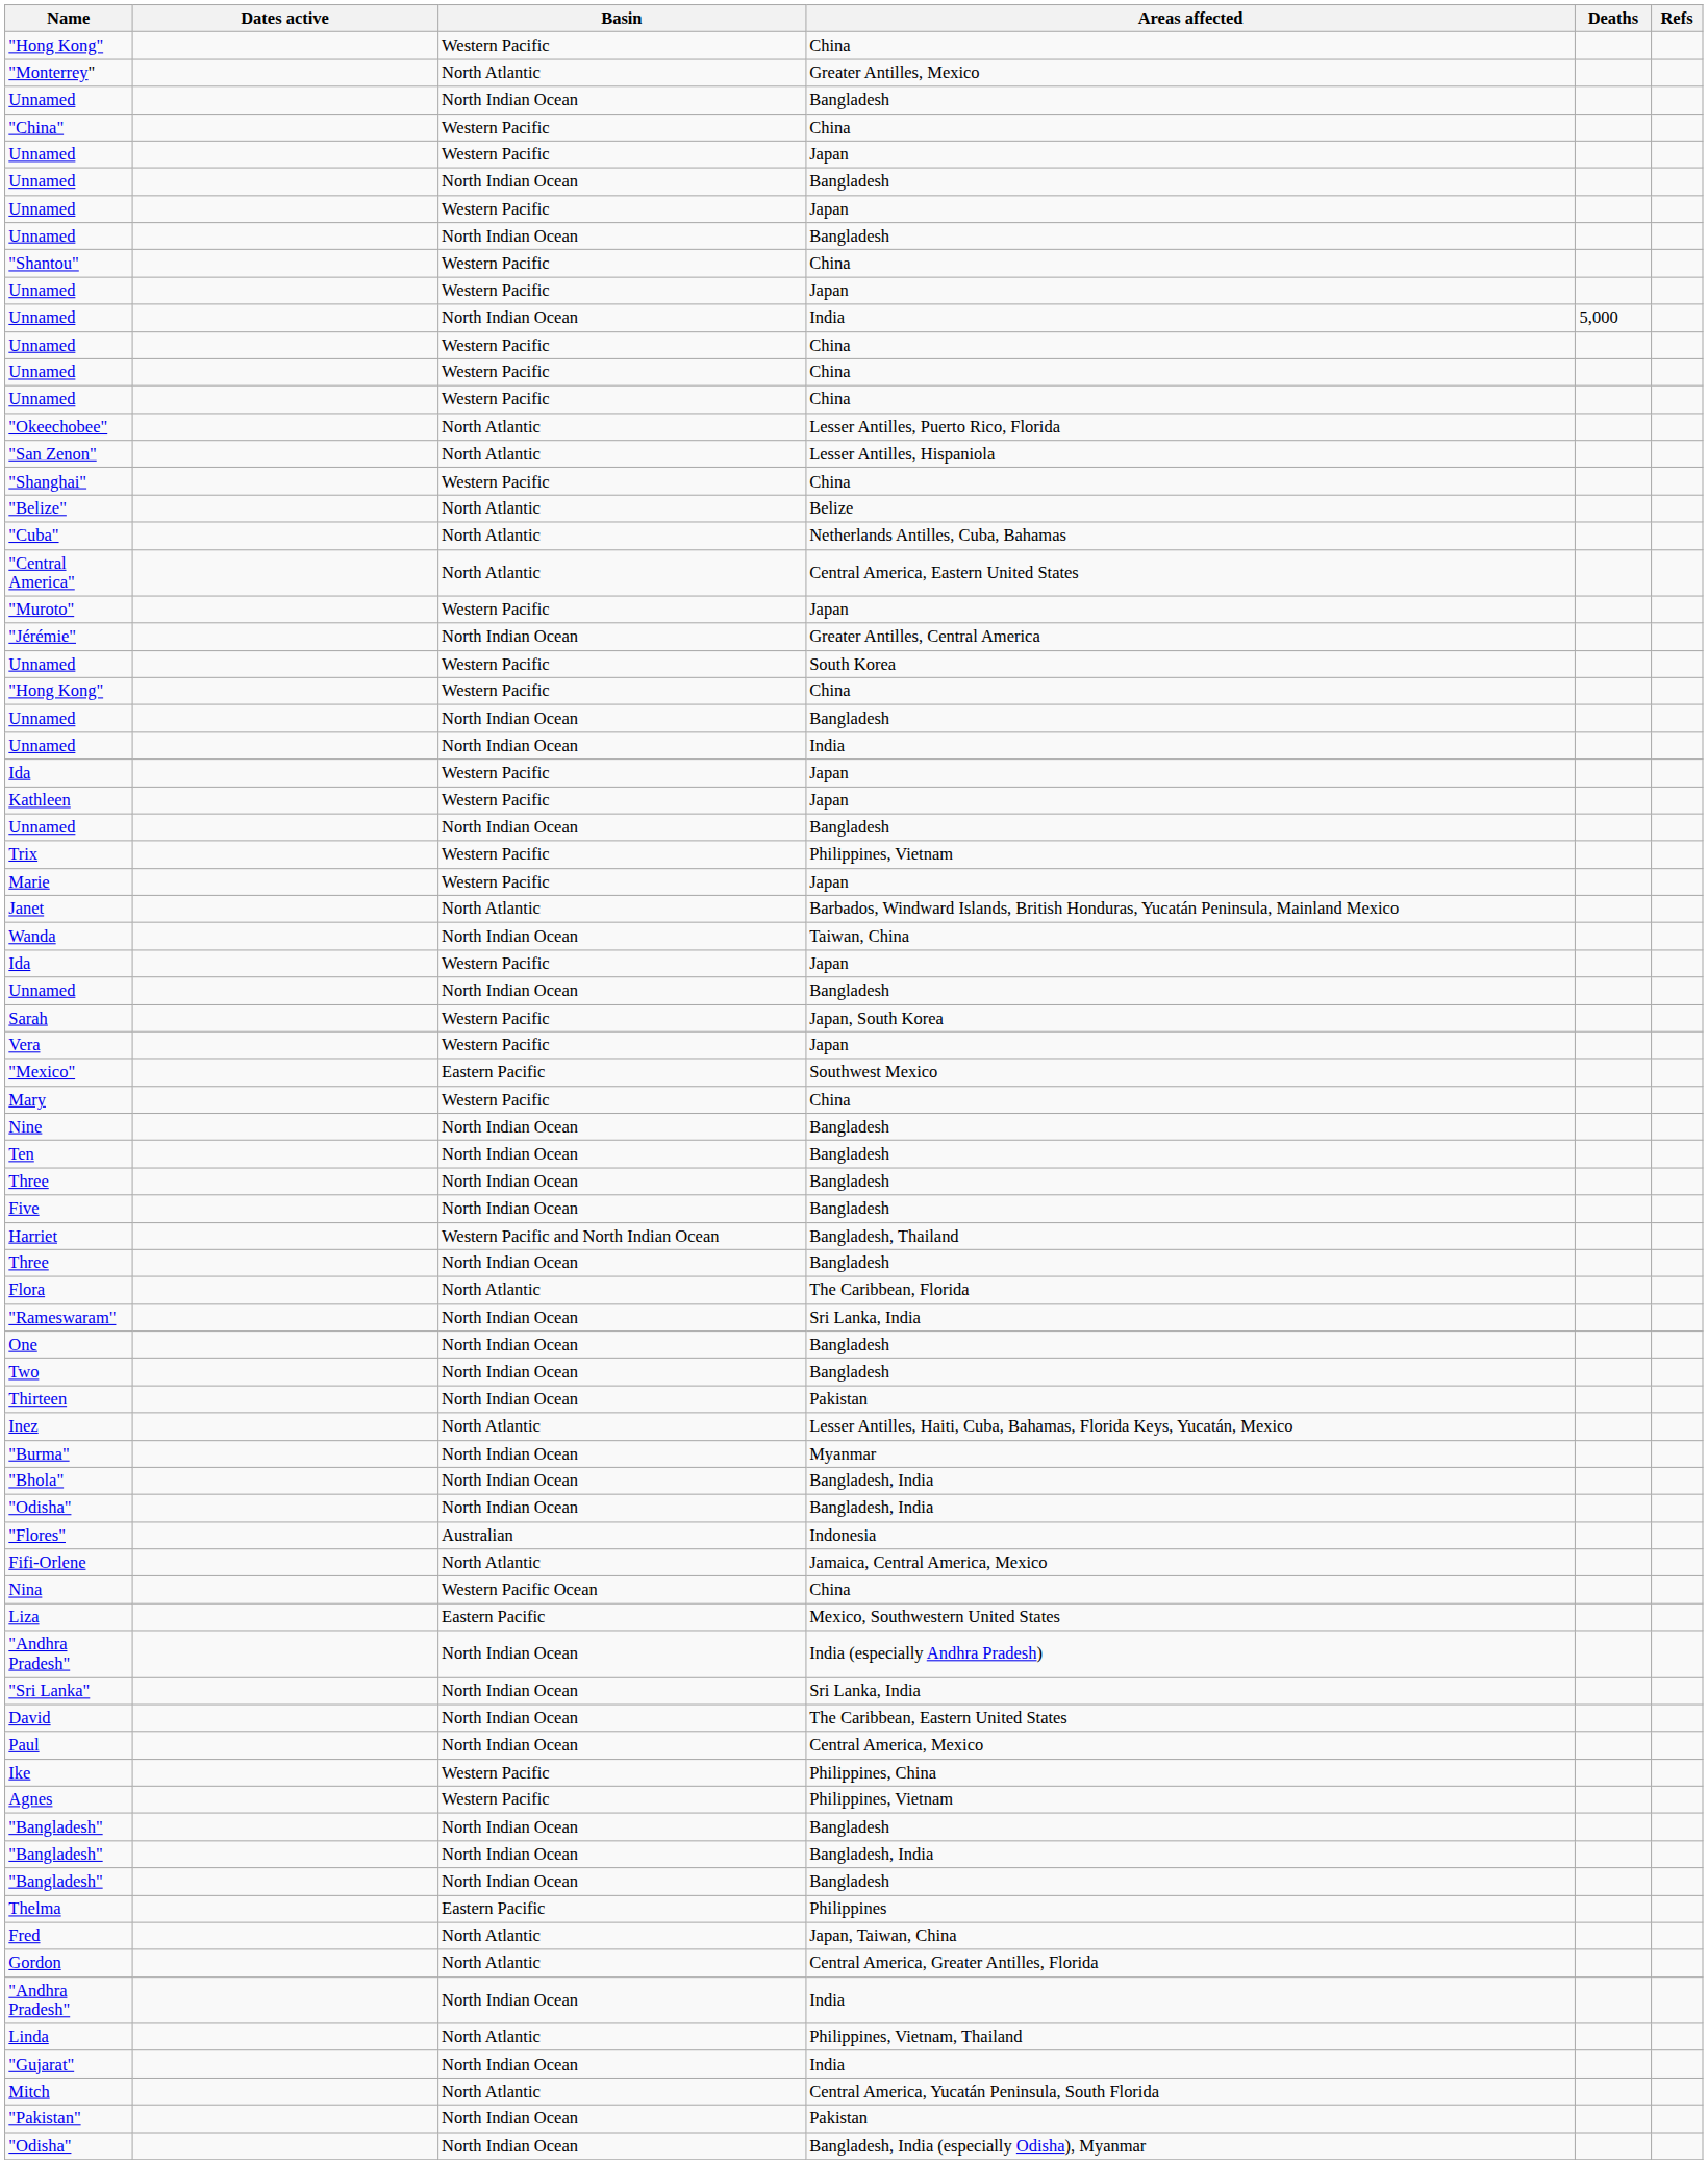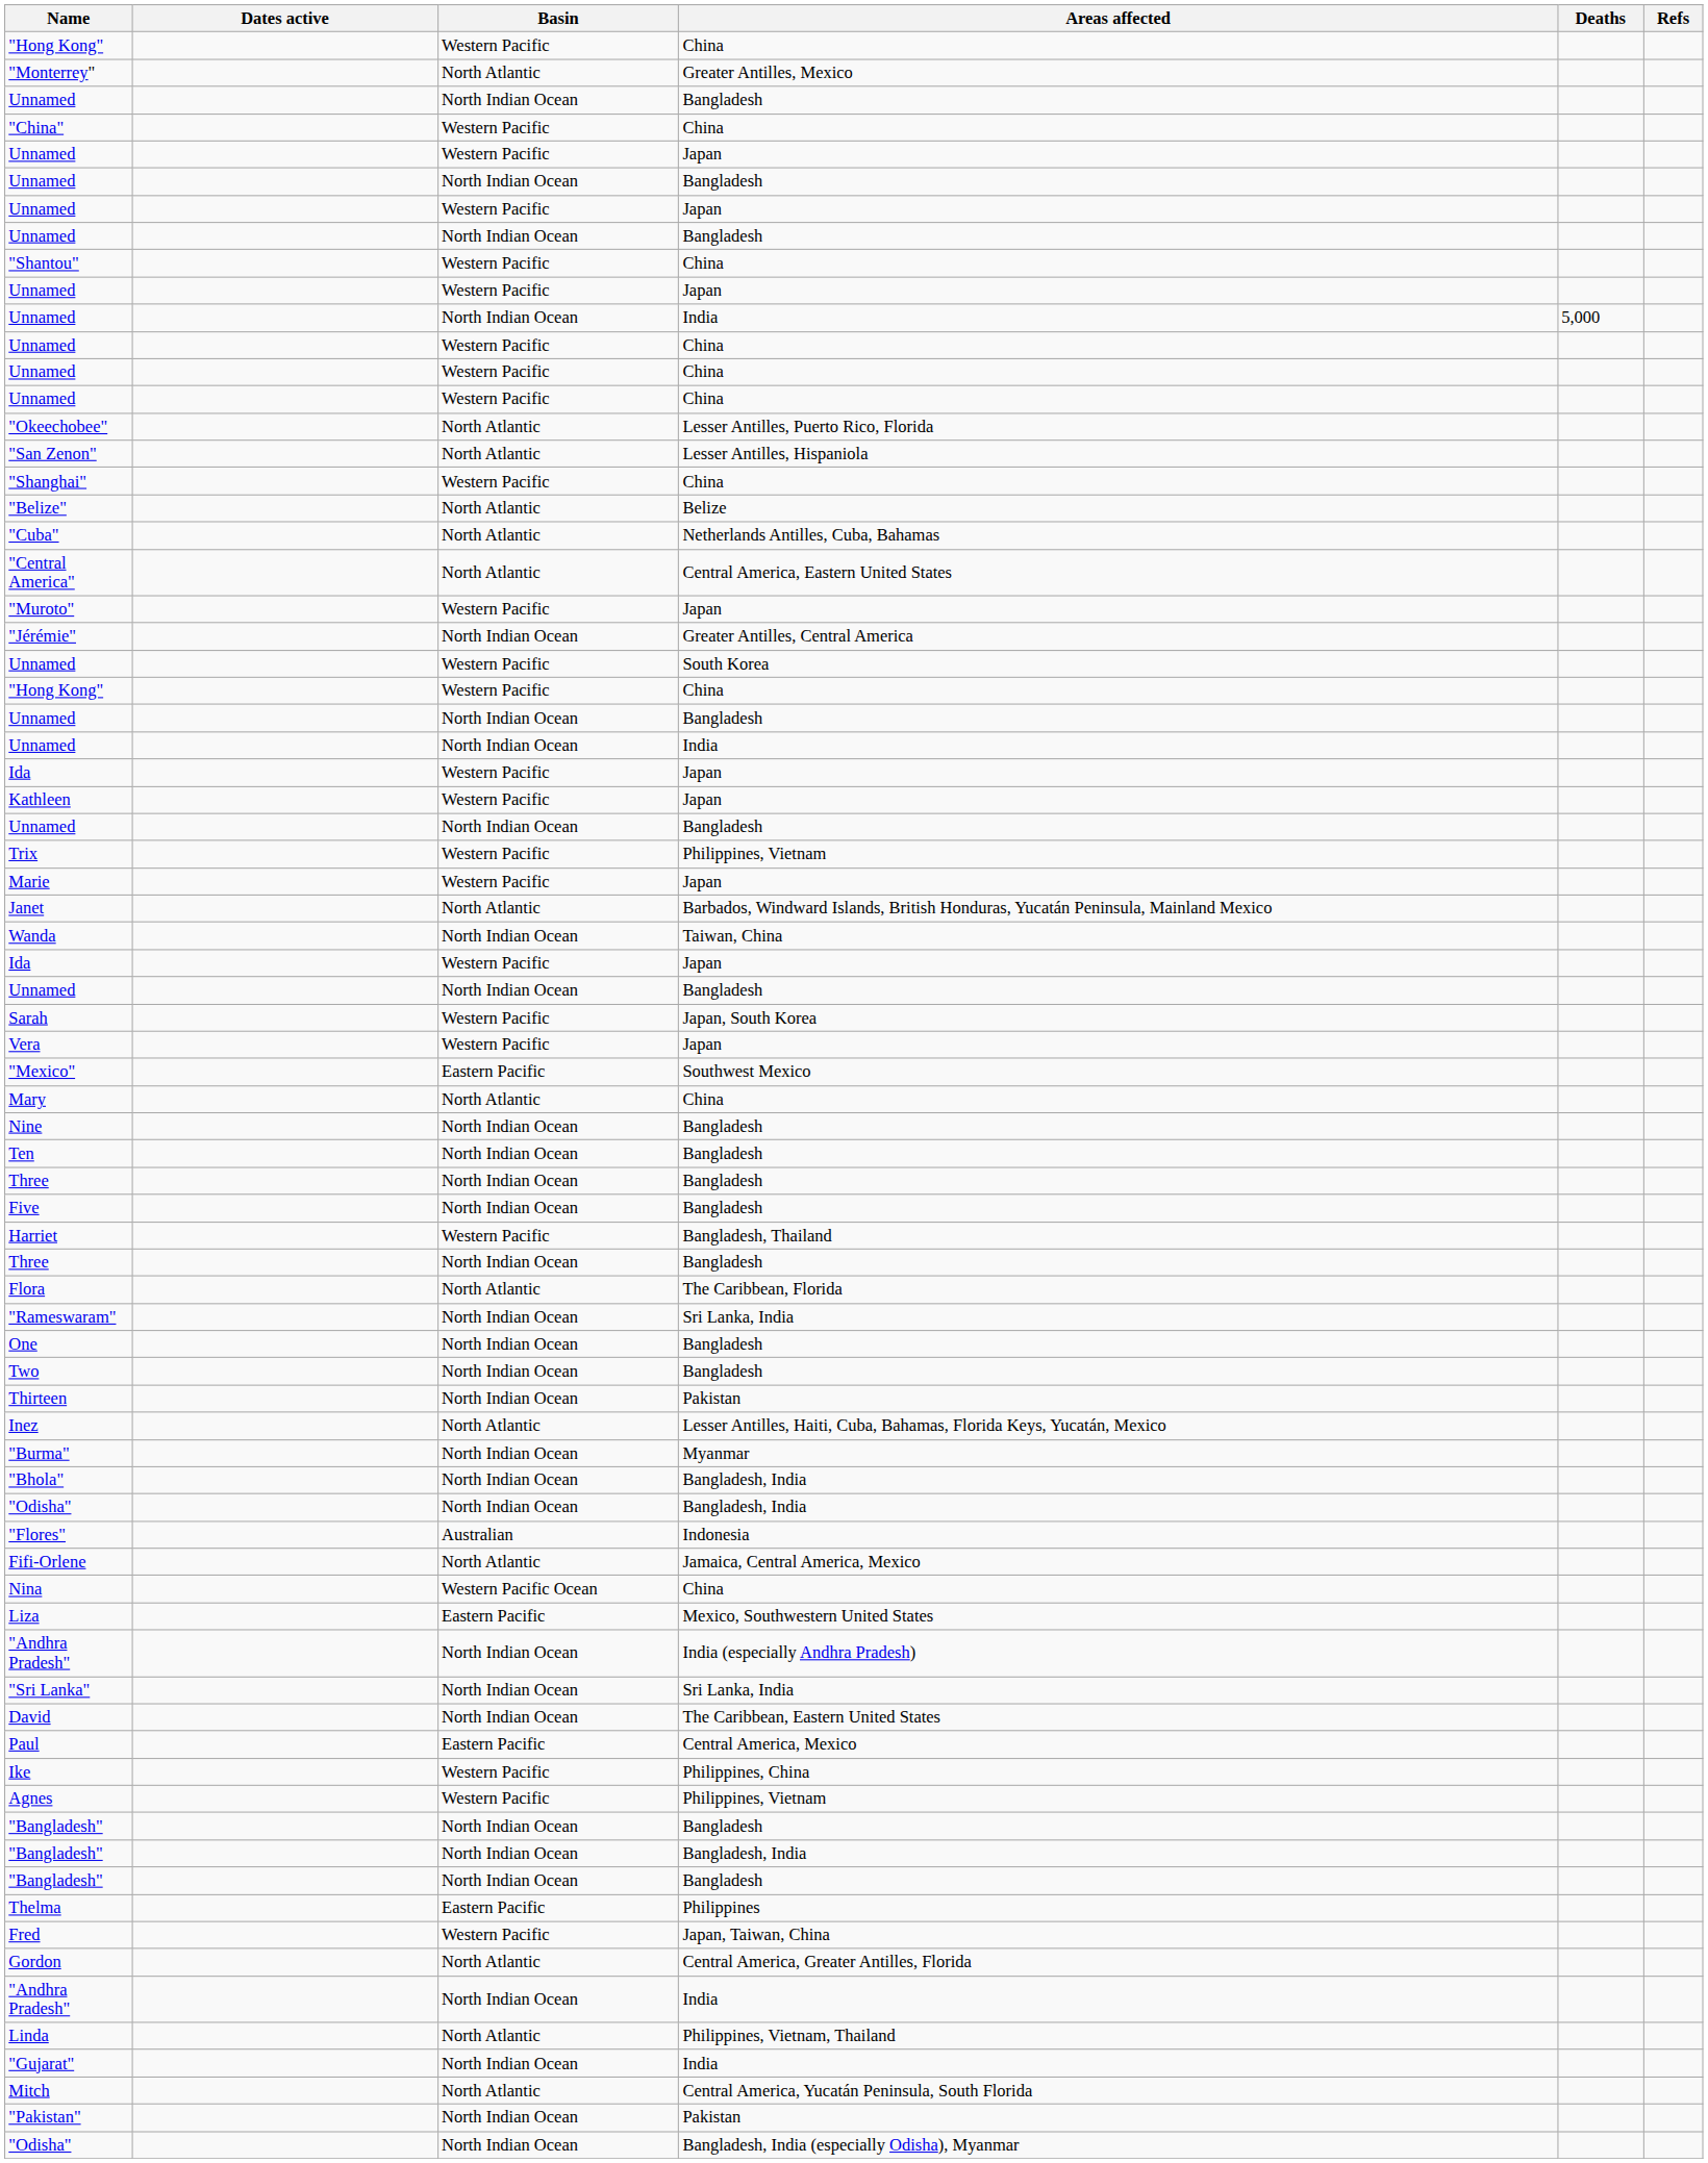Mary | Basin: Western Pacific -> North Atlantic
Harriet | Basin: Western Pacific and North Indian Ocean -> Western Pacific
Paul | Basin: North Indian Ocean -> Eastern Pacific
Fred | Basin: North Atlantic -> Western Pacific
